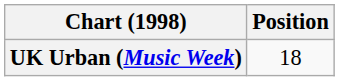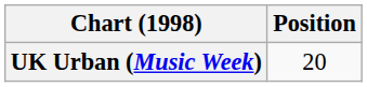UK Urban (Music Week) | Position: 18 -> 20
